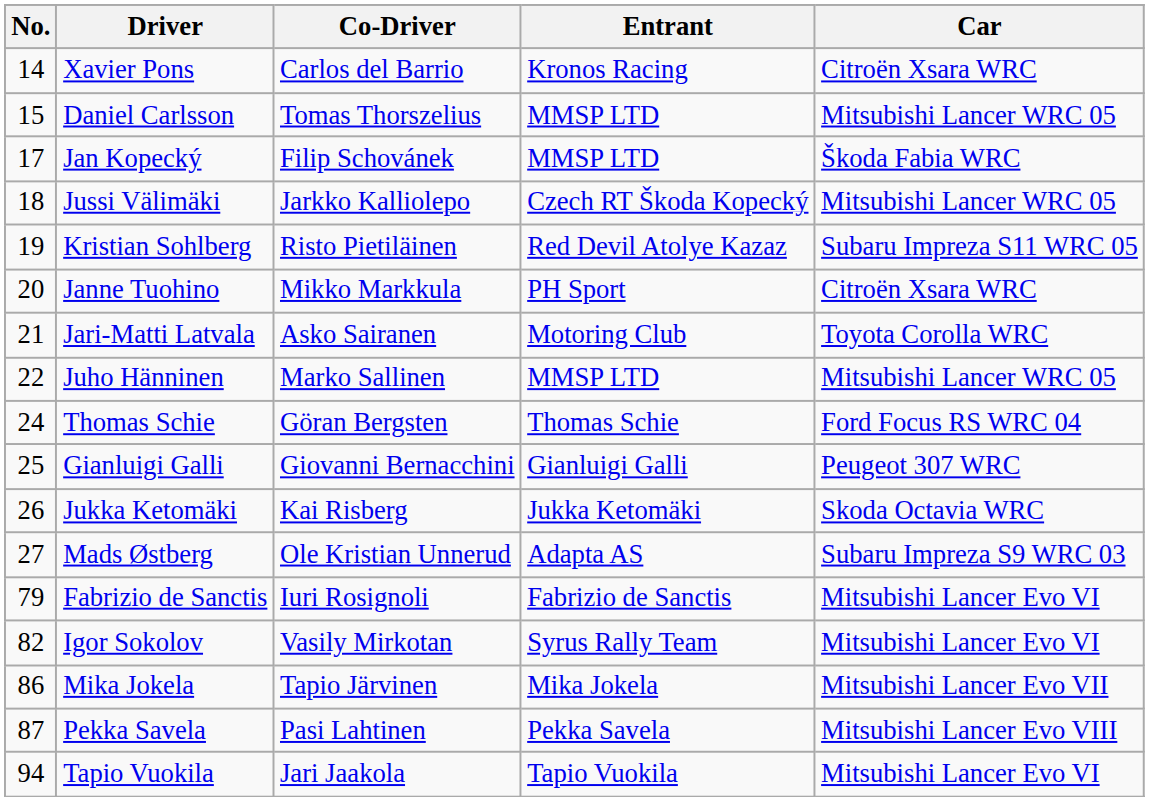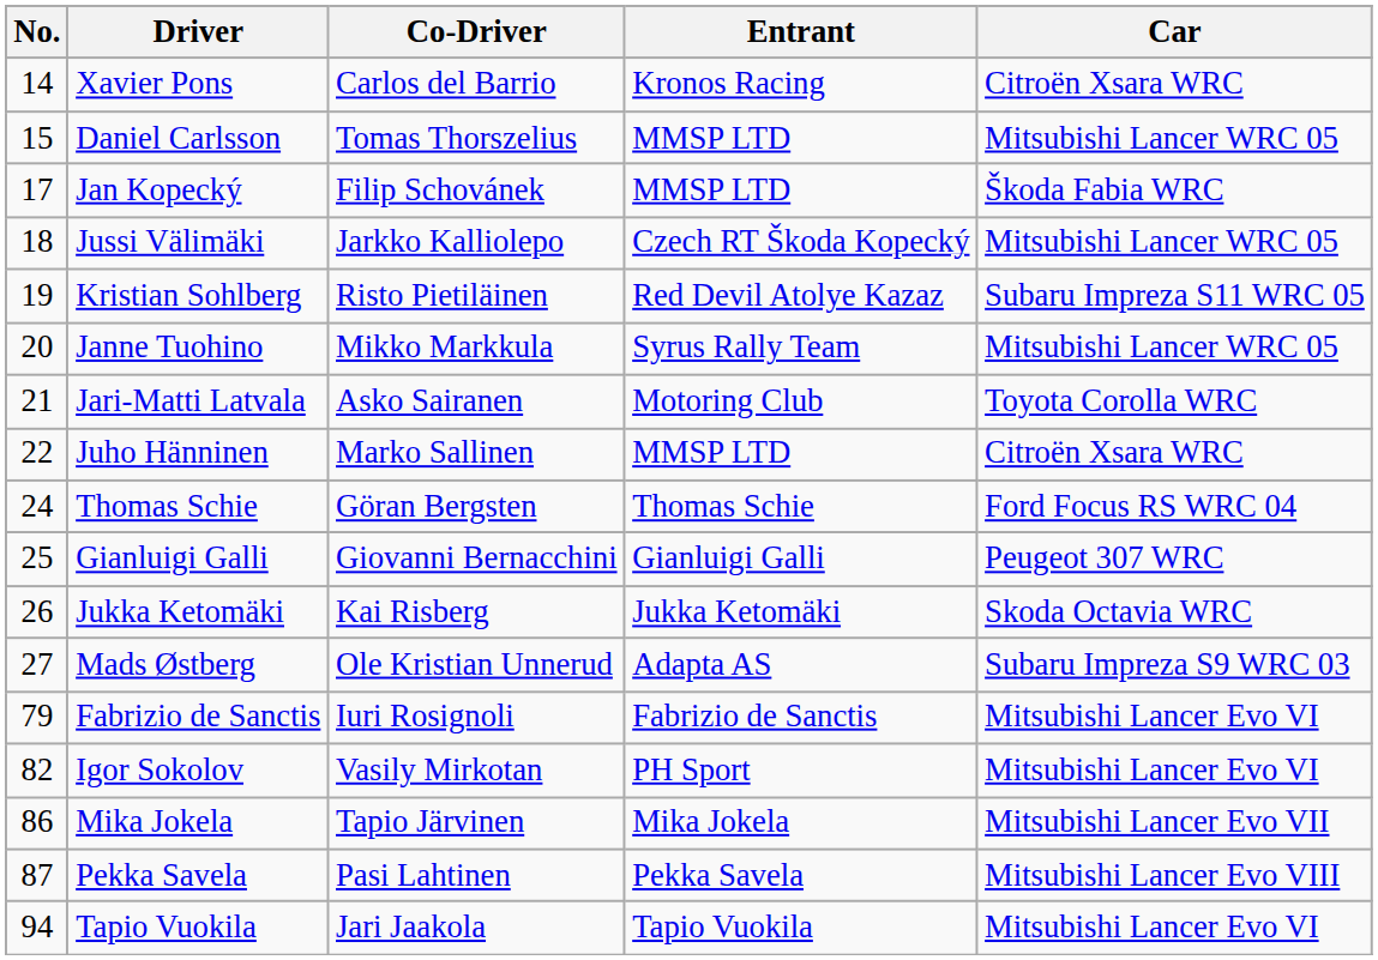Janne Tuohino | Entrant: PH Sport -> Syrus Rally Team
Janne Tuohino | Car: Citroën Xsara WRC -> Mitsubishi Lancer WRC 05
Juho Hänninen | Car: Mitsubishi Lancer WRC 05 -> Citroën Xsara WRC
Igor Sokolov | Entrant: Syrus Rally Team -> PH Sport
